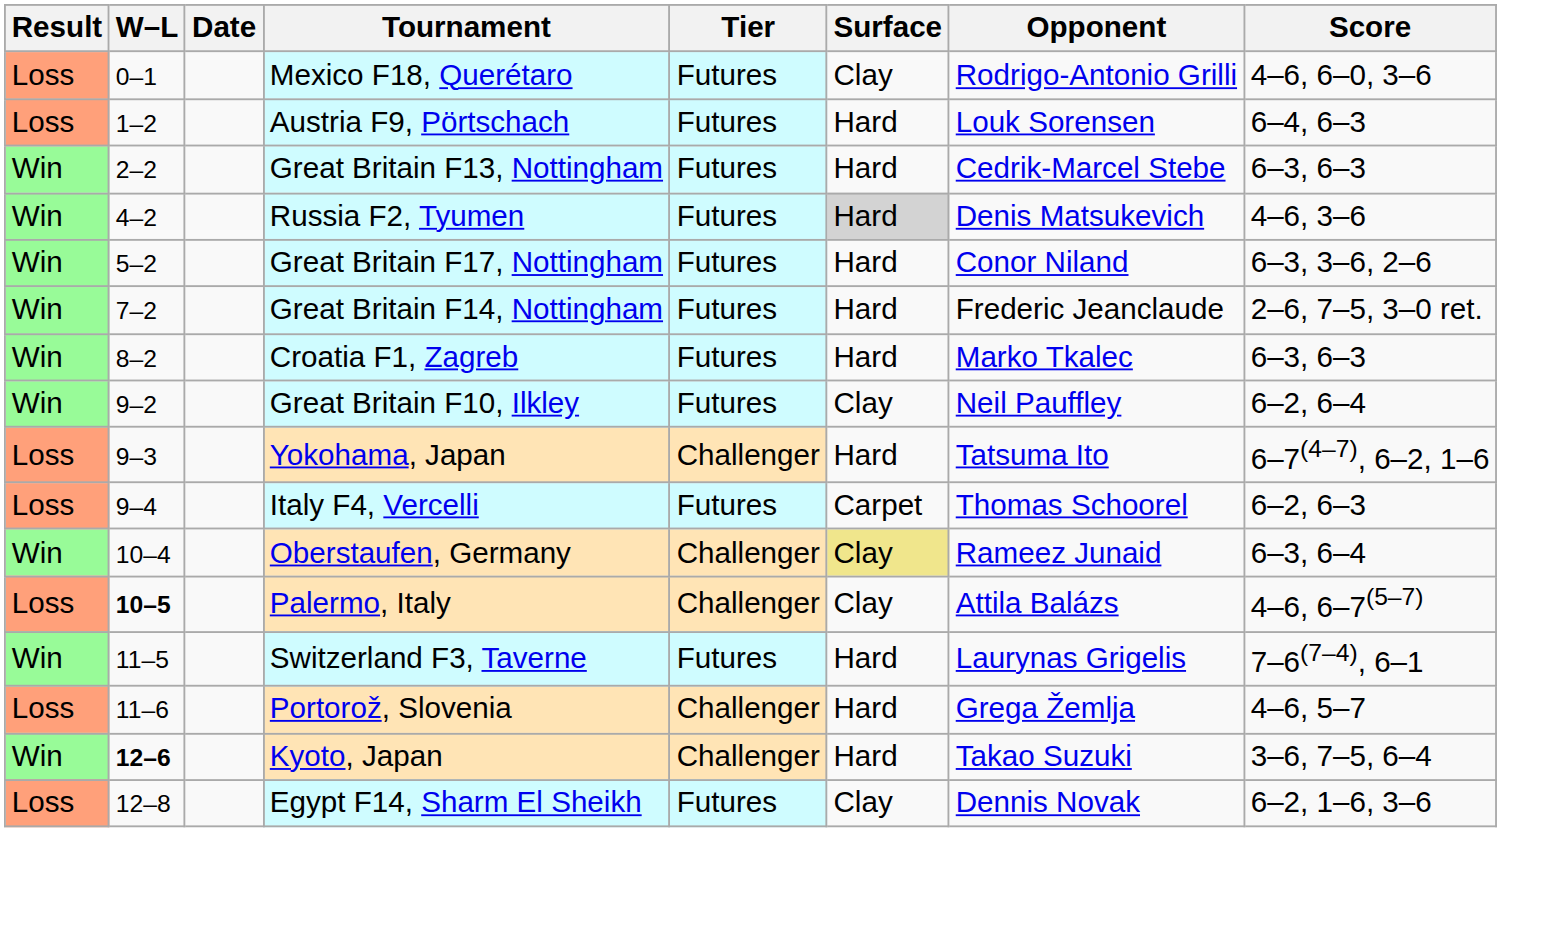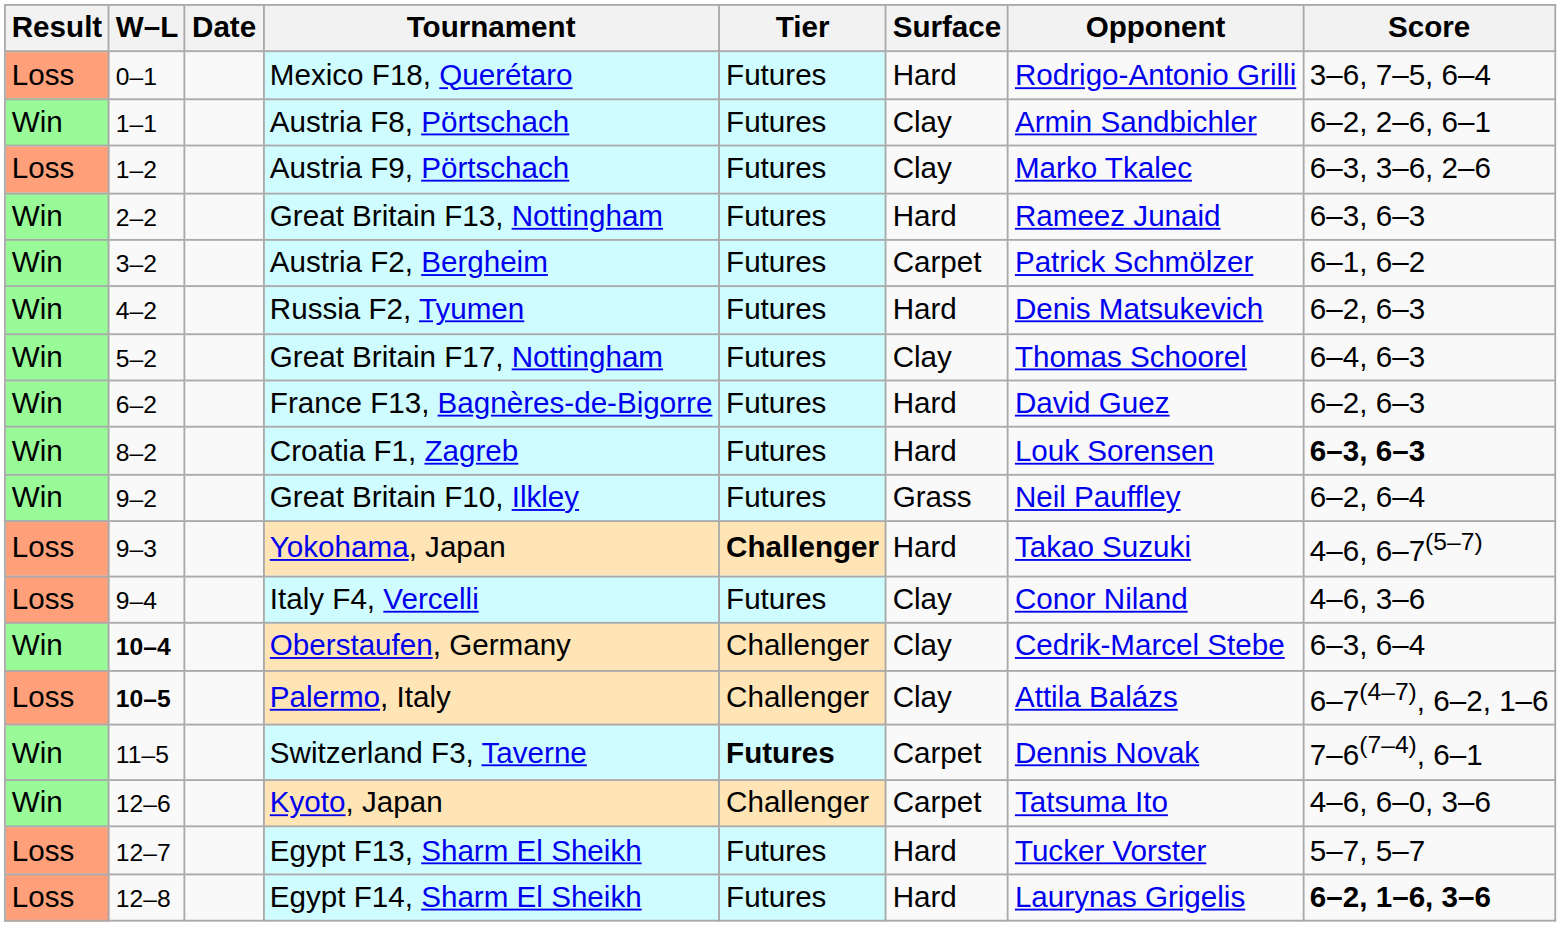Mexico F18, Querétaro | Surface: Clay -> Hard
Mexico F18, Querétaro | Score: 4–6, 6–0, 3–6 -> 3–6, 7–5, 6–4
+ row: Win | 1–1 | Austria F8, Pörtschach | Futures | Clay | Armin Sandbichler | 6–2, 2–6, 6–1
Austria F9, Pörtschach | Surface: Hard -> Clay
Austria F9, Pörtschach | Opponent: Louk Sorensen -> Marko Tkalec
Austria F9, Pörtschach | Score: 6–4, 6–3 -> 6–3, 3–6, 2–6
Great Britain F13, Nottingham | Opponent: Cedrik-Marcel Stebe -> Rameez Junaid
+ row: Win | 3–2 | Austria F2, Bergheim | Futures | Carpet | Patrick Schmölzer | 6–1, 6–2
Russia F2, Tyumen | Surface: lightgrey background -> no background
Russia F2, Tyumen | Score: 4–6, 3–6 -> 6–2, 6–3
Great Britain F17, Nottingham | Surface: Hard -> Clay
Great Britain F17, Nottingham | Opponent: Conor Niland -> Thomas Schoorel
Great Britain F17, Nottingham | Score: 6–3, 3–6, 2–6 -> 6–4, 6–3
+ row: Win | 6–2 | France F13, Bagnères-de-Bigorre | Futures | Hard | David Guez | 6–2, 6–3
- row: Win | 7–2 | Great Britain F14, Nottingham | Futures | Hard | Frederic Jeanclaude | 2–6, 7–5, 3–0 ret.
Croatia F1, Zagreb | Opponent: Marko Tkalec -> Louk Sorensen
Croatia F1, Zagreb | Score: normal -> bold
Great Britain F10, Ilkley | Surface: Clay -> Grass
Yokohama, Japan | Tier: normal -> bold
Yokohama, Japan | Opponent: Tatsuma Ito -> Takao Suzuki
Yokohama, Japan | Score: 6–7(4–7), 6–2, 1–6 -> 4–6, 6–7(5–7)
Italy F4, Vercelli | Surface: Carpet -> Clay
Italy F4, Vercelli | Opponent: Thomas Schoorel -> Conor Niland
Italy F4, Vercelli | Score: 6–2, 6–3 -> 4–6, 3–6
Oberstaufen, Germany | W–L: normal -> bold
Oberstaufen, Germany | Surface: khaki background -> no background
Oberstaufen, Germany | Opponent: Rameez Junaid -> Cedrik-Marcel Stebe
Palermo, Italy | Score: 4–6, 6–7(5–7) -> 6–7(4–7), 6–2, 1–6
Switzerland F3, Taverne | Tier: normal -> bold
Switzerland F3, Taverne | Surface: Hard -> Carpet
Switzerland F3, Taverne | Opponent: Laurynas Grigelis -> Dennis Novak
- row: Loss | 11–6 | Portorož, Slovenia | Challenger | Hard | Grega Žemlja | 4–6, 5–7
Kyoto, Japan | W–L: bold -> normal
Kyoto, Japan | Surface: Hard -> Carpet
Kyoto, Japan | Opponent: Takao Suzuki -> Tatsuma Ito
Kyoto, Japan | Score: 3–6, 7–5, 6–4 -> 4–6, 6–0, 3–6
+ row: Loss | 12–7 | Egypt F13, Sharm El Sheikh | Futures | Hard | Tucker Vorster | 5–7, 5–7
Egypt F14, Sharm El Sheikh | Surface: Clay -> Hard
Egypt F14, Sharm El Sheikh | Opponent: Dennis Novak -> Laurynas Grigelis
Egypt F14, Sharm El Sheikh | Score: normal -> bold
